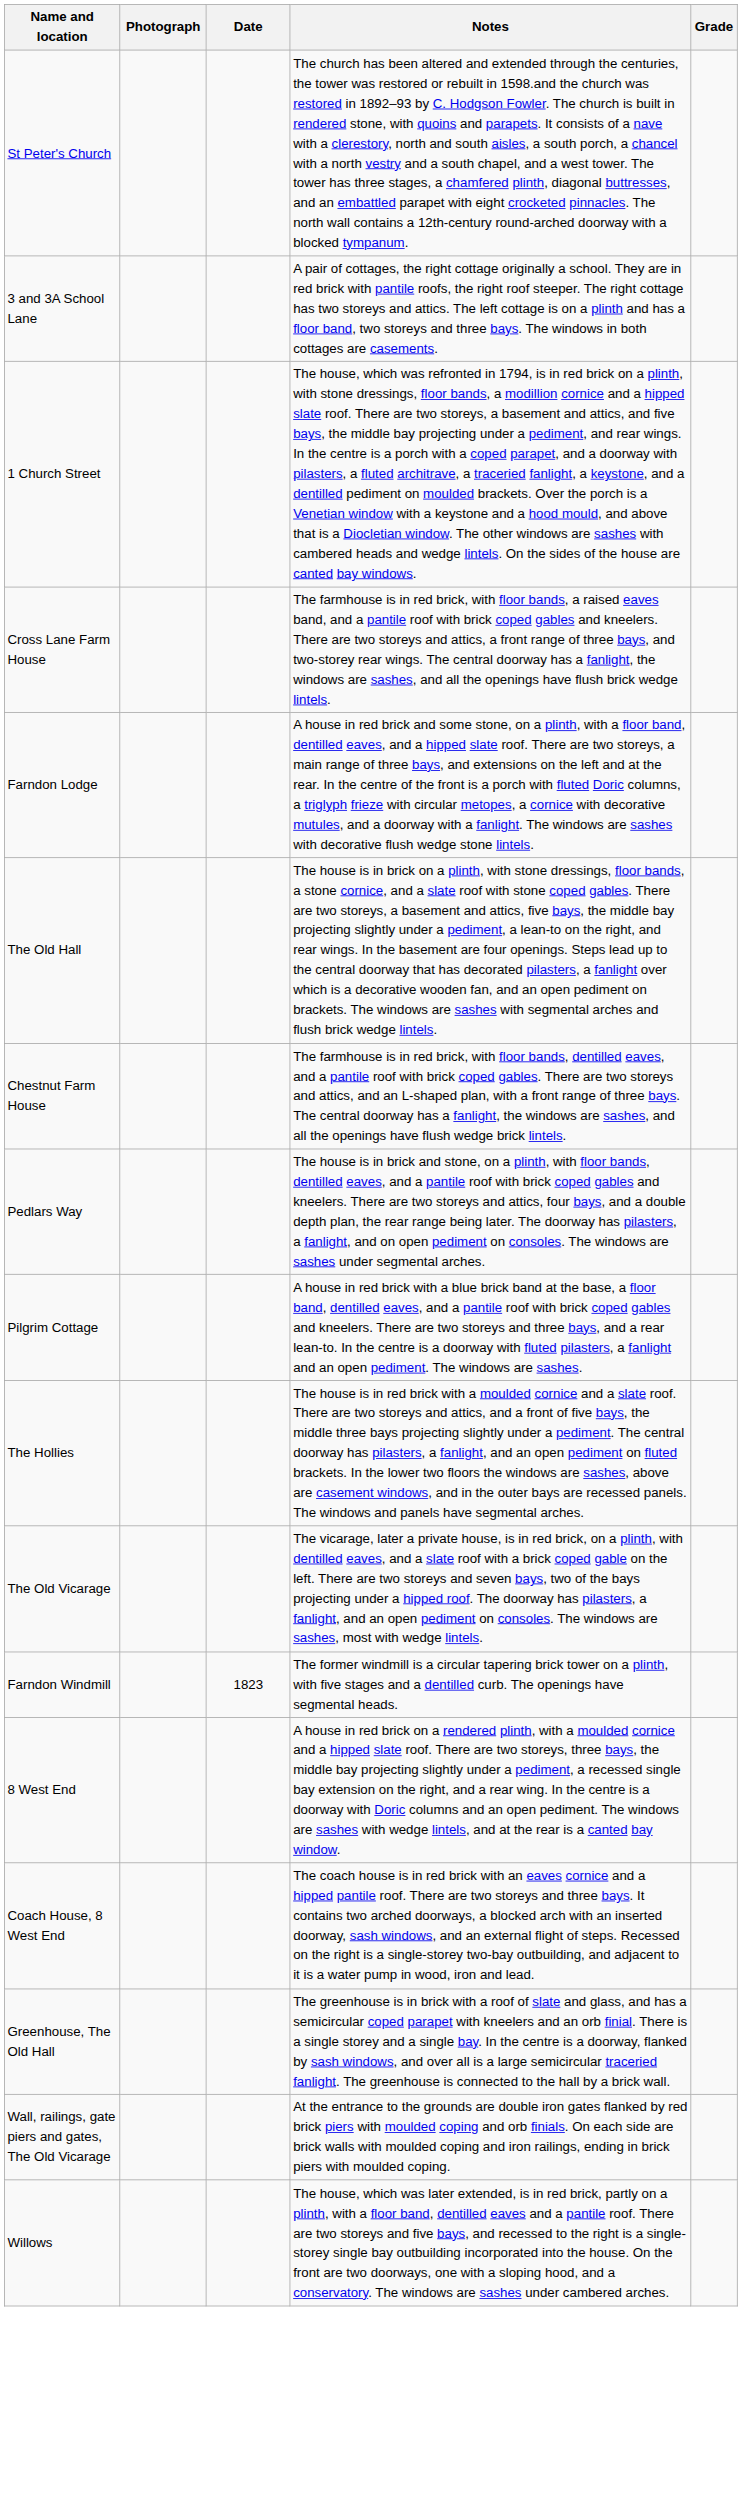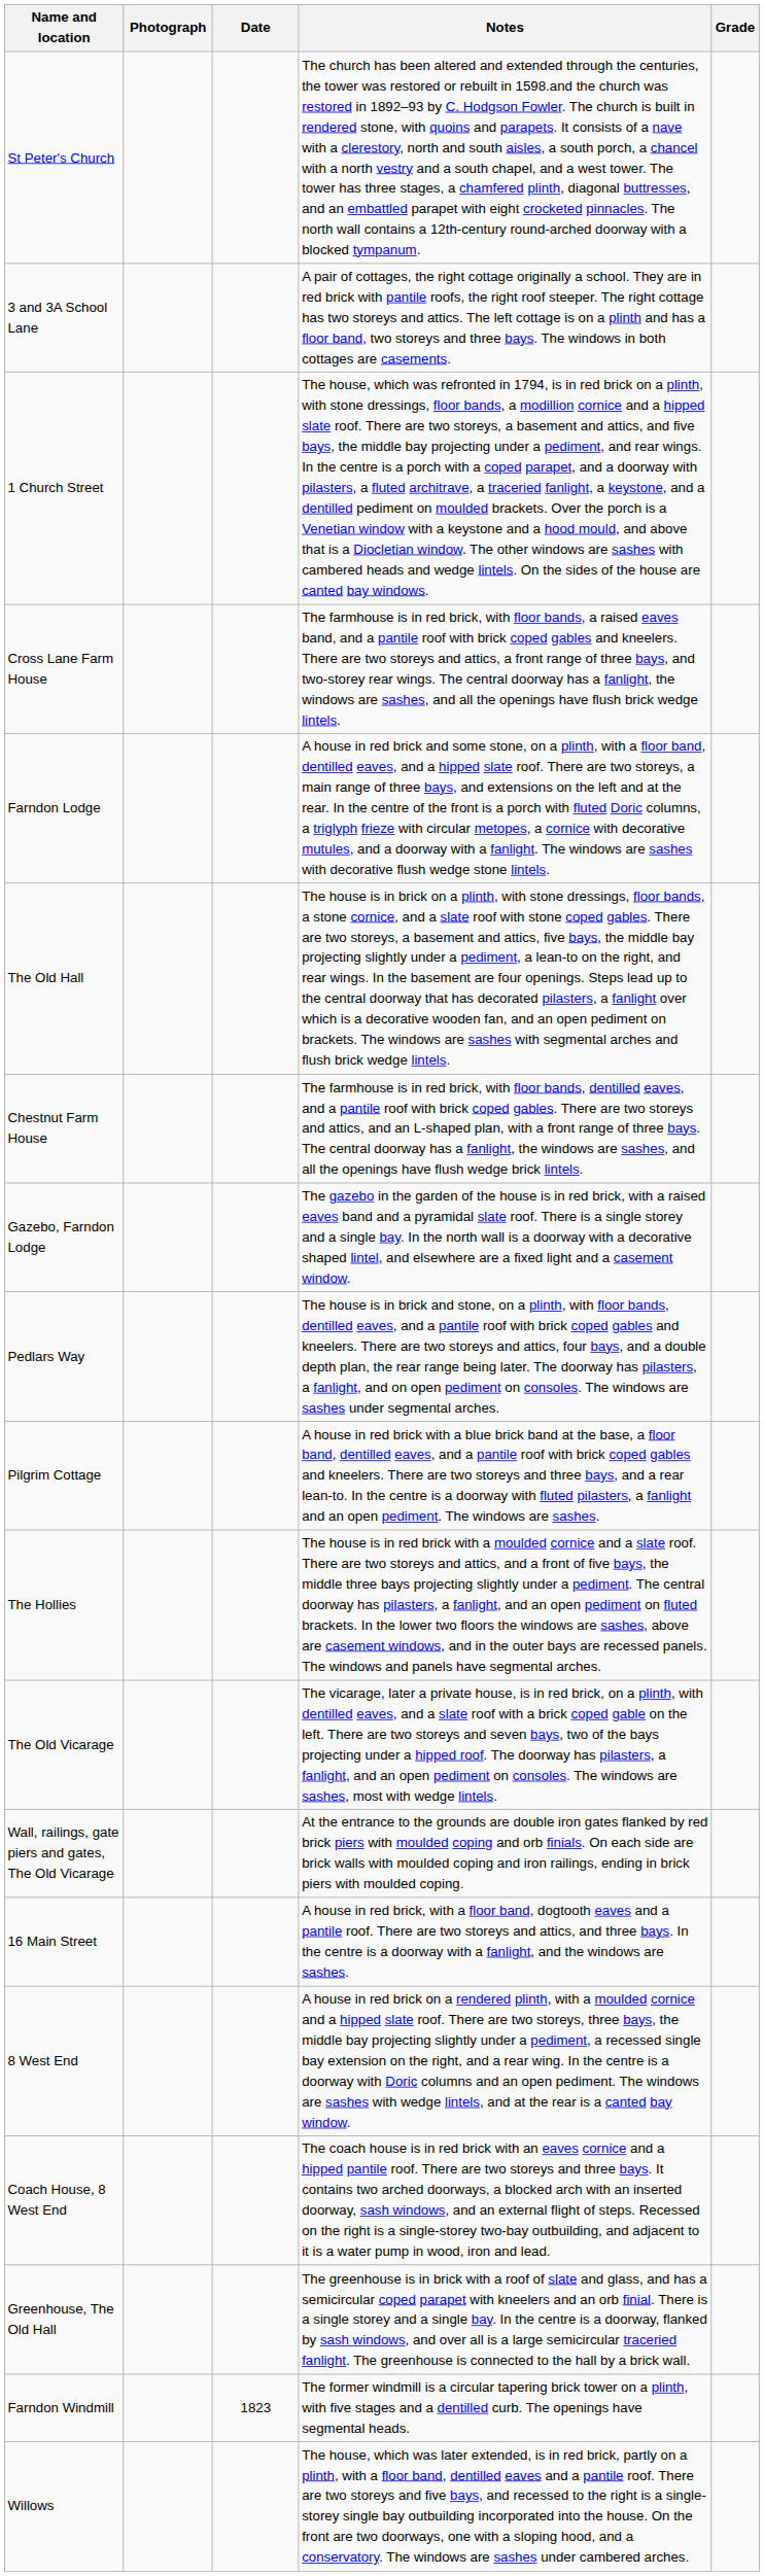+ row: Gazebo, Farndon Lodge | The gazebo in the garden of the house is in red brick, with a raised eaves band and a pyramidal slate roof. There is a single storey and a single bay. In the north wall is a doorway with a decorative shaped lintel, and elsewhere are a fixed light and a casement window.
rows swapped: Farndon Windmill <-> Wall, railings, gate piers and gates, The Old Vicarage
+ row: 16 Main Street | A house in red brick, with a floor band, dogtooth eaves and a pantile roof. There are two storeys and attics, and three bays. In the centre is a doorway with a fanlight, and the windows are sashes.
